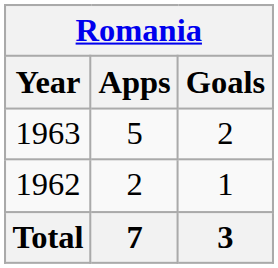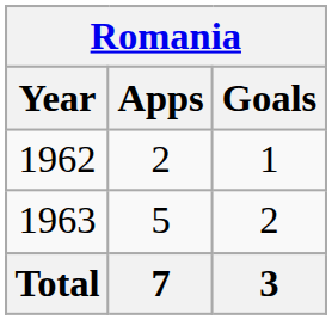rows swapped: 1962 <-> 1963
